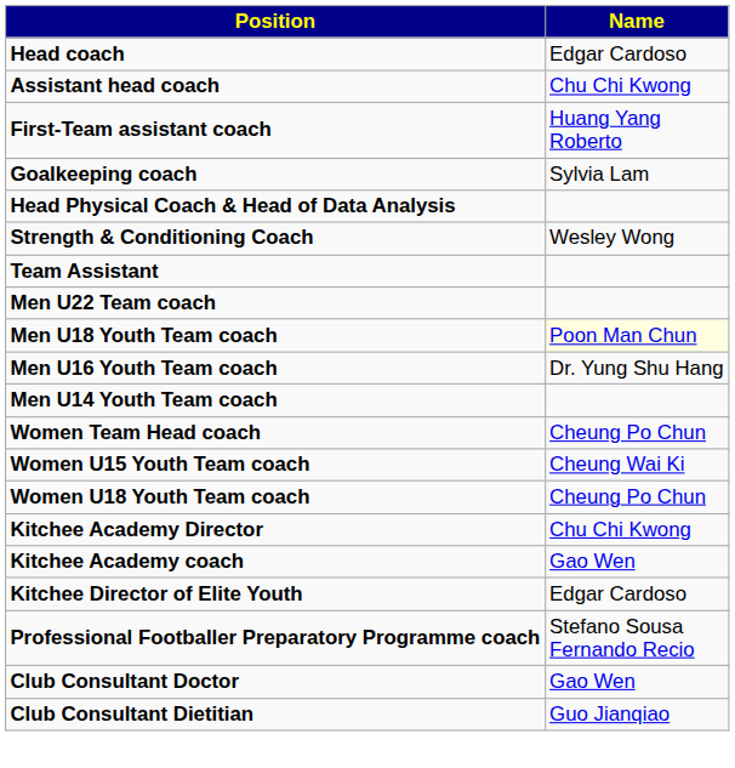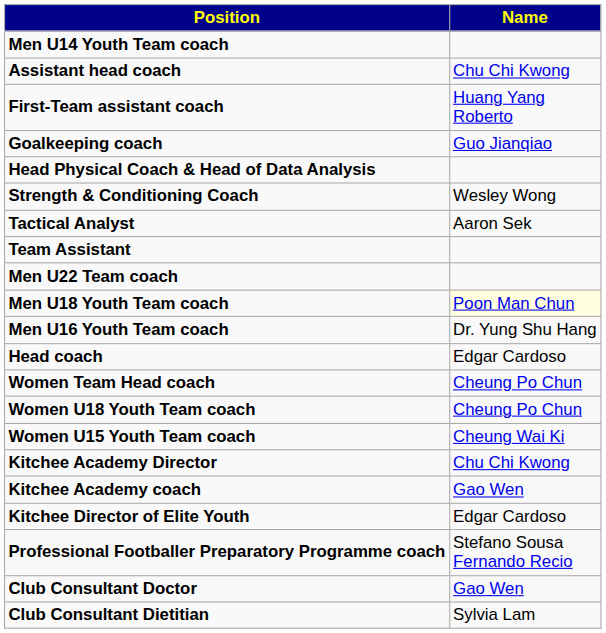rows swapped: Head coach <-> Men U14 Youth Team coach
Goalkeeping coach | Name: Sylvia Lam -> Guo Jianqiao
+ row: Tactical Analyst | Aaron Sek
rows swapped: Women U18 Youth Team coach <-> Women U15 Youth Team coach
Club Consultant Dietitian | Name: Guo Jianqiao -> Sylvia Lam
